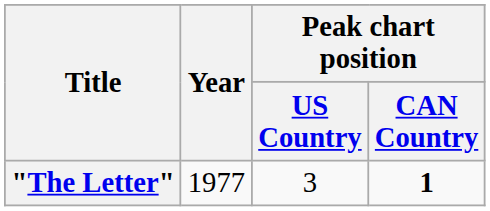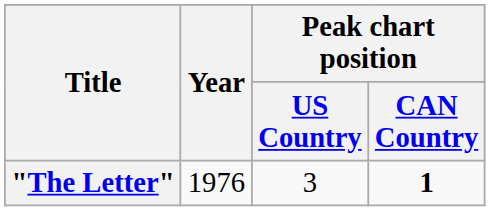"The Letter" | Year: 1977 -> 1976
